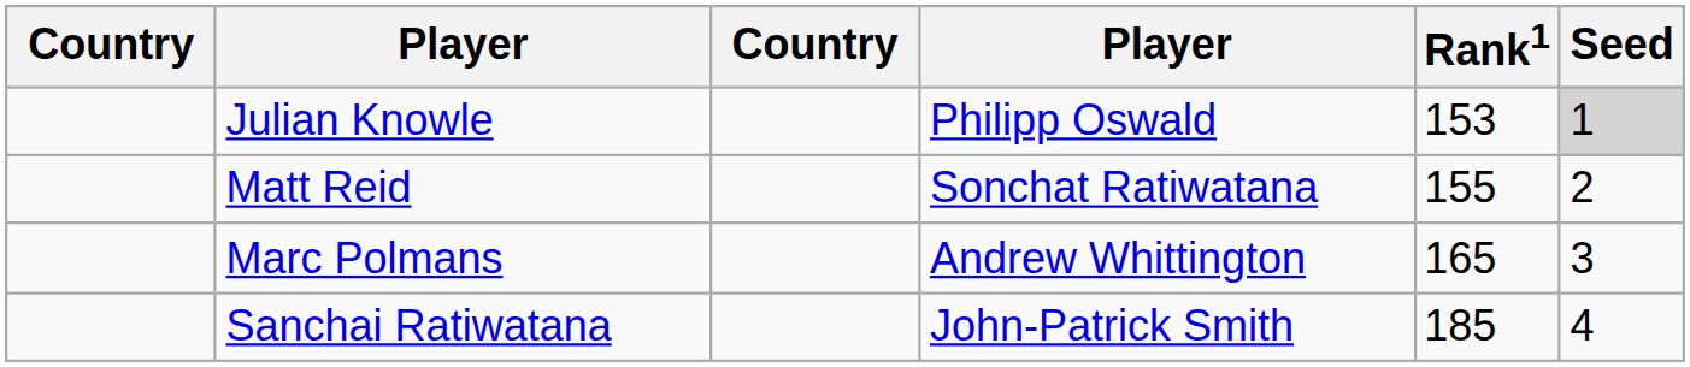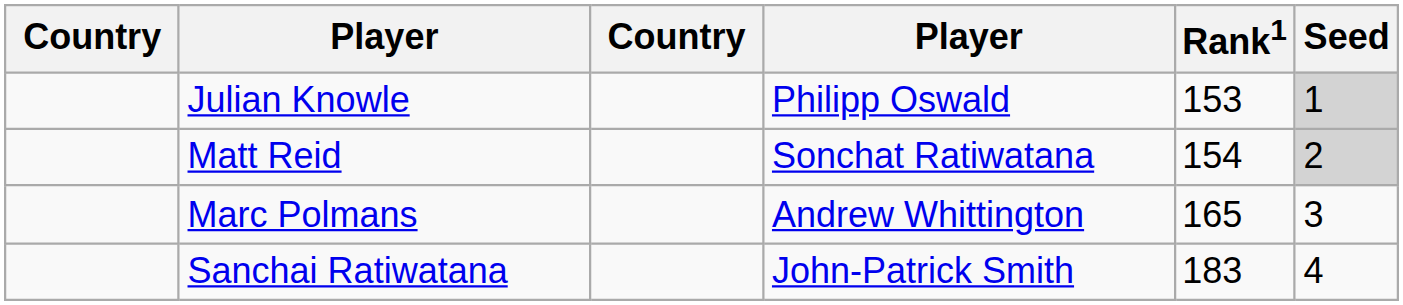Matt Reid | Rank1: 155 -> 154
Matt Reid | Seed: no background -> lightgrey background
Sanchai Ratiwatana | Rank1: 185 -> 183
